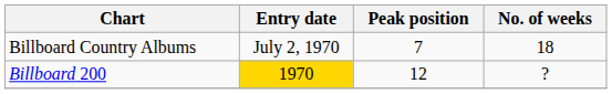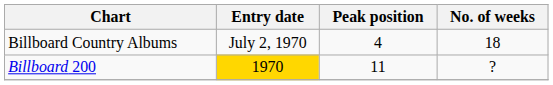Billboard Country Albums | Peak position: 7 -> 4
Billboard 200 | Peak position: 12 -> 11
